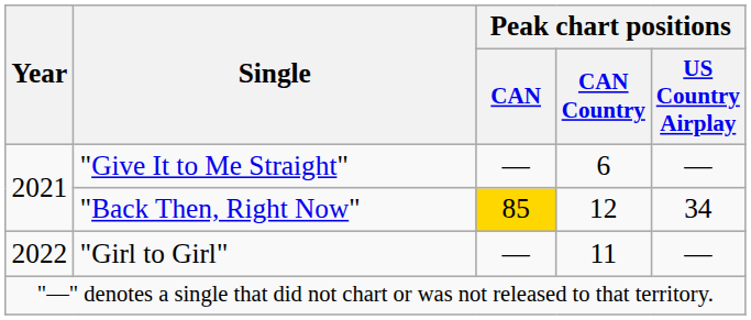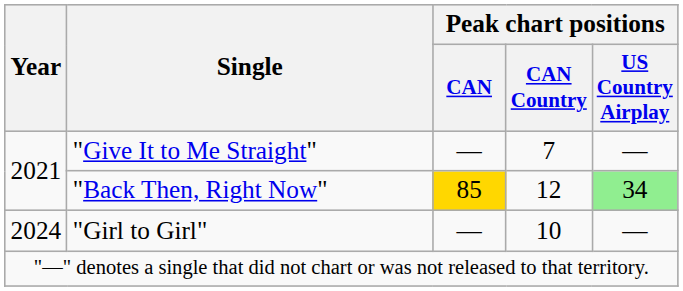"Give It to Me Straight" | Peak chart positions / CAN Country: 6 -> 7
"Back Then, Right Now" | Peak chart positions / US Country Airplay: no background -> lightgreen background
"Girl to Girl" | Year: 2022 -> 2024
"Girl to Girl" | Peak chart positions / CAN Country: 11 -> 10
